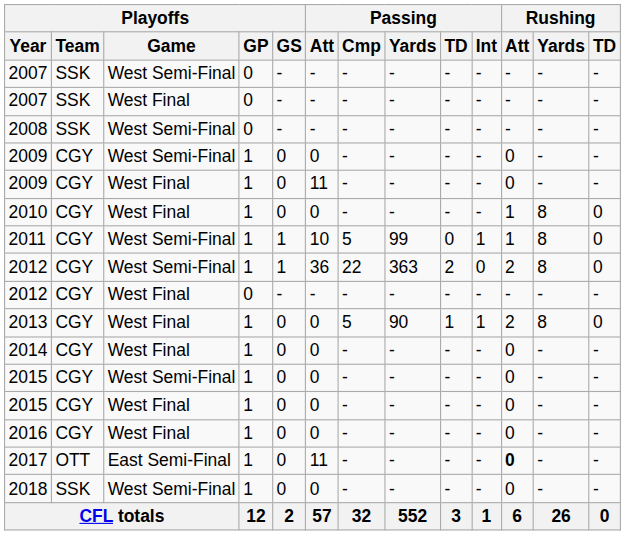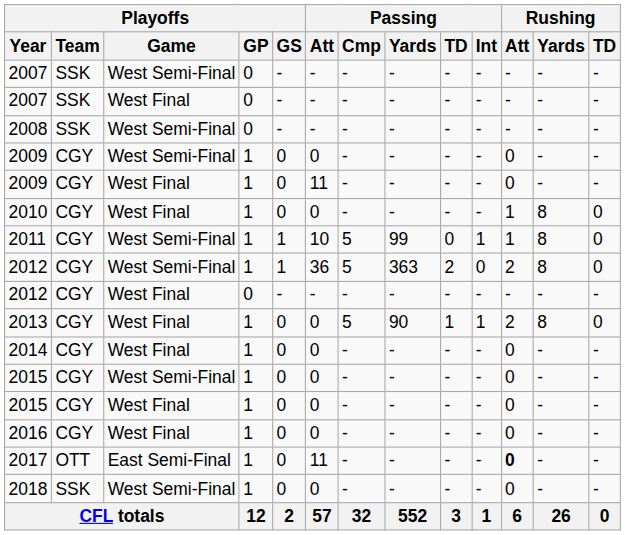2012 / West Semi-Final | Passing / Cmp: 22 -> 5
